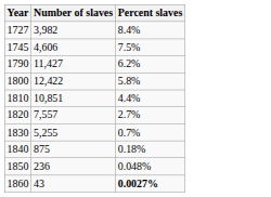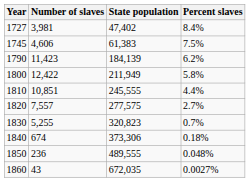+ column: State population | 47,402 | 61,383 | 184,139 | 211,949 | 245,555 | 277,575 | 320,823 | 373,306 | 489,555 | 672,035
1727 | Number of slaves: 3,982 -> 3,981
1790 | Number of slaves: 11,427 -> 11,423
1840 | Number of slaves: 875 -> 674
1860 | Percent slaves: bold -> normal
